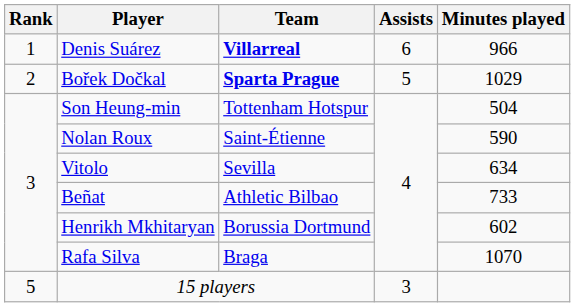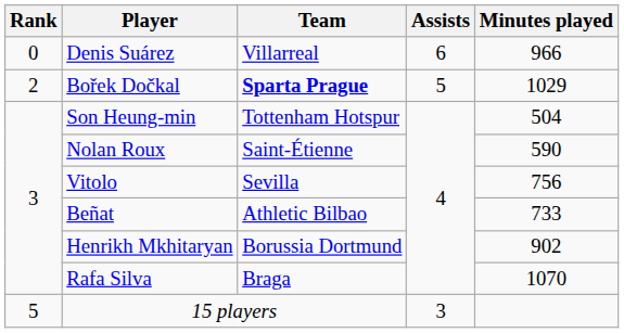Denis Suárez | Rank: 1 -> 0
Denis Suárez | Team: bold -> normal
Vitolo | Minutes played: 634 -> 756
Henrikh Mkhitaryan | Minutes played: 602 -> 902
